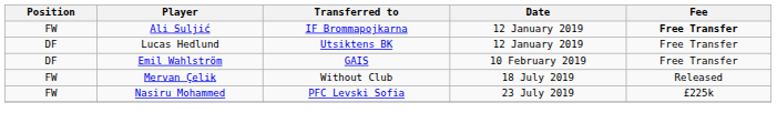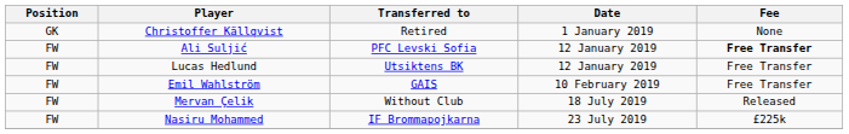+ row: GK | Christoffer Källqvist | Retired | 1 January 2019 | None
Ali Suljić | Transferred to: IF Brommapojkarna -> PFC Levski Sofia
Lucas Hedlund | Position: DF -> FW
Emil Wahlström | Position: DF -> FW
Nasiru Mohammed | Transferred to: PFC Levski Sofia -> IF Brommapojkarna
